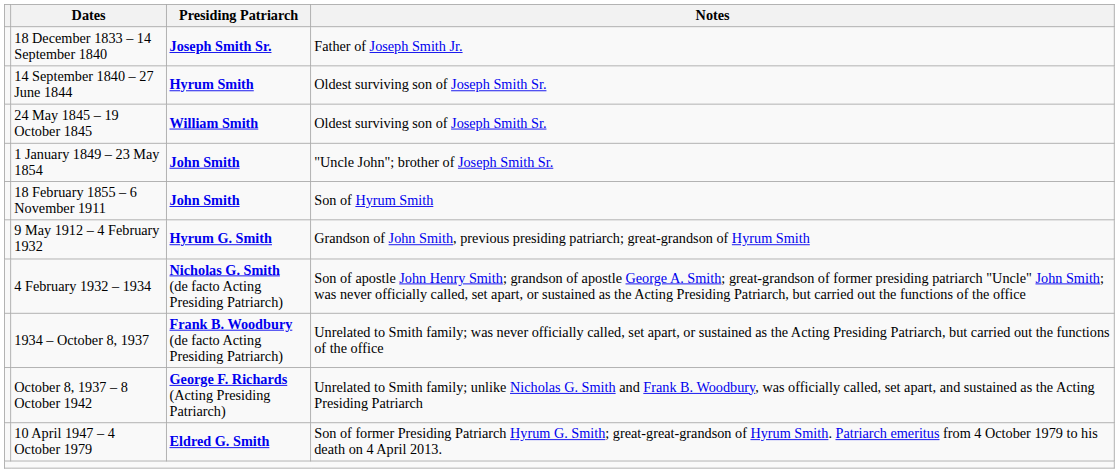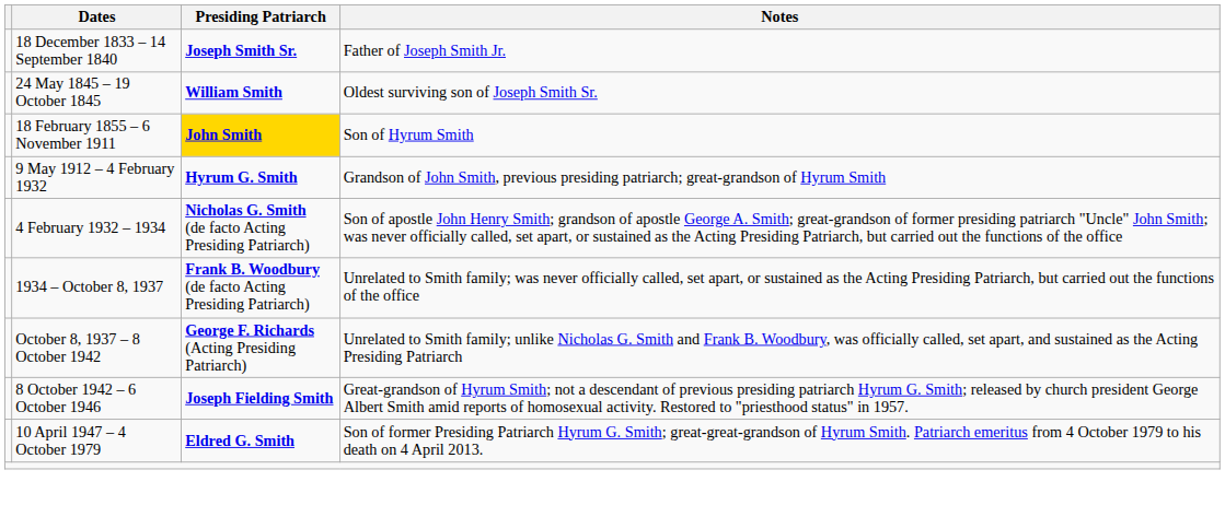- row: 14 September 1840 – 27 June 1844 | Hyrum Smith | Oldest surviving son of Joseph Smith Sr.
- row: 1 January 1849 – 23 May 1854 | John Smith | "Uncle John"; brother of Joseph Smith Sr.
18 February 1855 – 6 November 1911 | Presiding Patriarch: no background -> gold background
+ row: 8 October 1942 – 6 October 1946 | Joseph Fielding Smith | Great-grandson of Hyrum Smith; not a descendant of previous presiding patriarch Hyrum G. Smith; released by church president George Albert Smith amid reports of homosexual activity. Restored to "priesthood status" in 1957.
